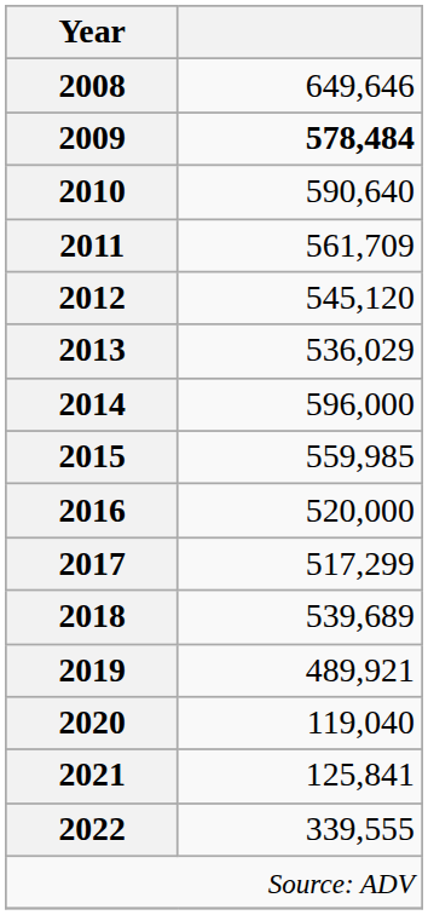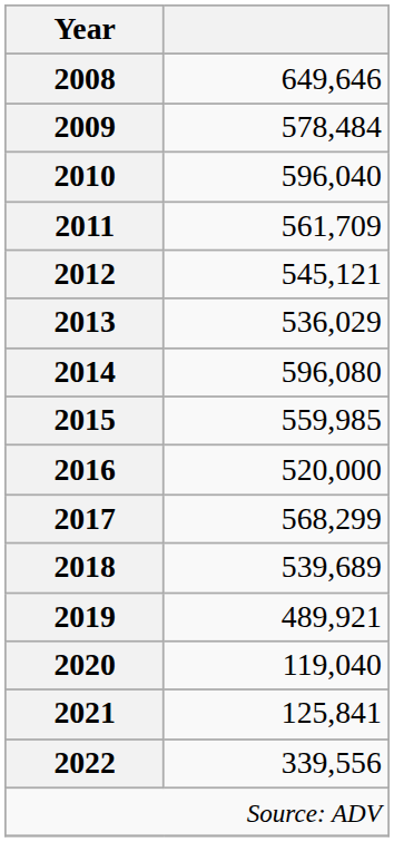2009 | column 2: bold -> normal
2010 | column 2: 590,640 -> 596,040
2012 | column 2: 545,120 -> 545,121
2014 | column 2: 596,000 -> 596,080
2017 | column 2: 517,299 -> 568,299
2022 | column 2: 339,555 -> 339,556
